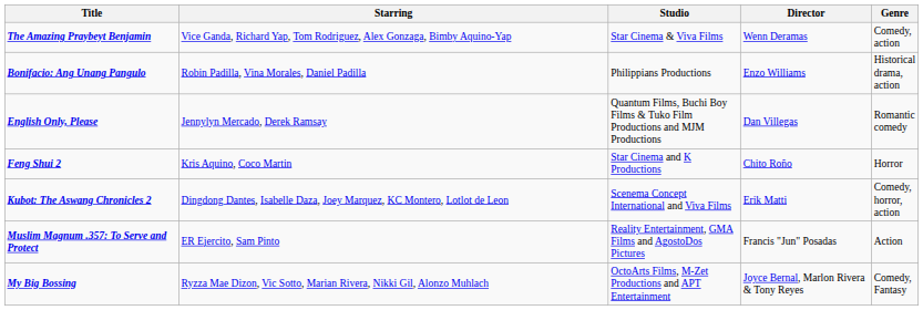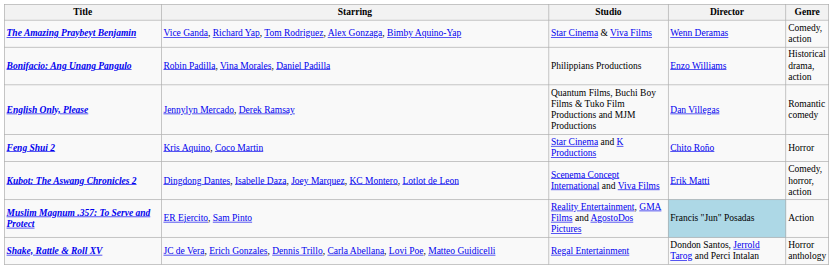Muslim Magnum .357: To Serve and Protect | Director: no background -> lightblue background
- row: My Big Bossing | Ryzza Mae Dizon, Vic Sotto, Marian Rivera, Nikki Gil, Alonzo Muhlach | OctoArts Films, M-Zet Productions and APT Entertainment | Joyce Bernal, Marlon Rivera & Tony Reyes | Comedy, Fantasy
+ row: Shake, Rattle & Roll XV | JC de Vera, Erich Gonzales, Dennis Trillo, Carla Abellana, Lovi Poe, Matteo Guidicelli | Regal Entertainment | Dondon Santos, Jerrold Tarog and Perci Intalan | Horror anthology
